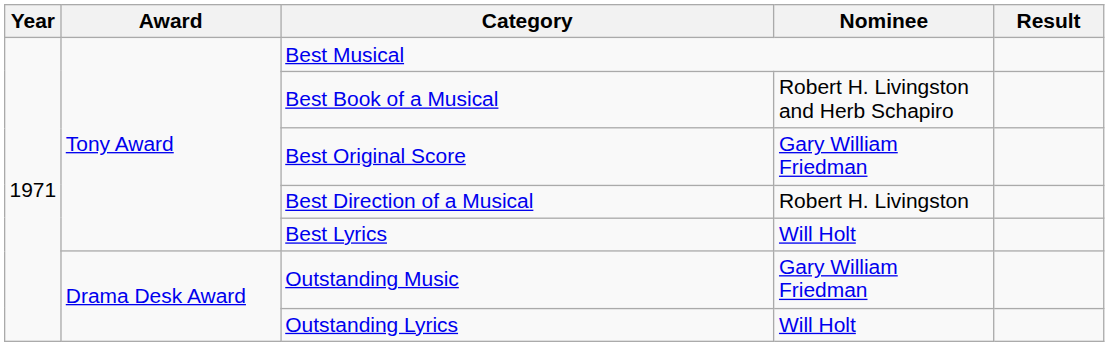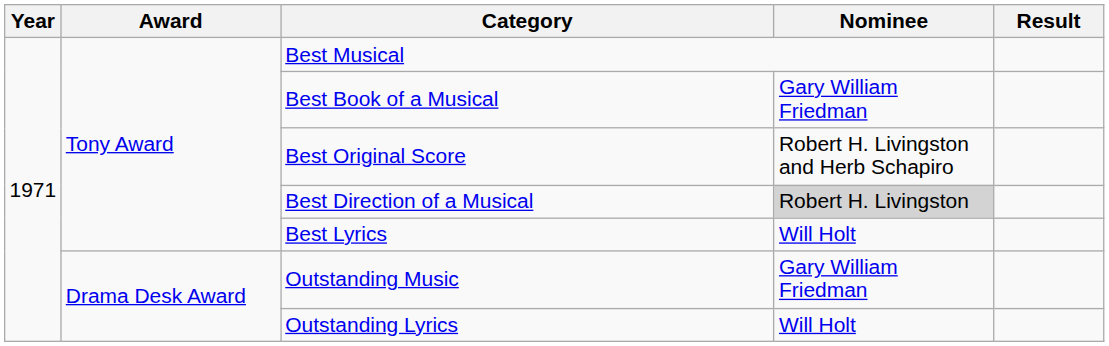Best Book of a Musical | Nominee: Robert H. Livingston and Herb Schapiro -> Gary William Friedman
Best Original Score | Nominee: Gary William Friedman -> Robert H. Livingston and Herb Schapiro
Best Direction of a Musical | Nominee: no background -> lightgrey background
